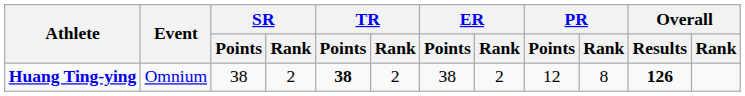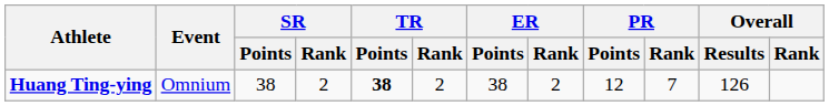Huang Ting-ying | PR / Rank: 8 -> 7
Huang Ting-ying | Overall / Results: bold -> normal
